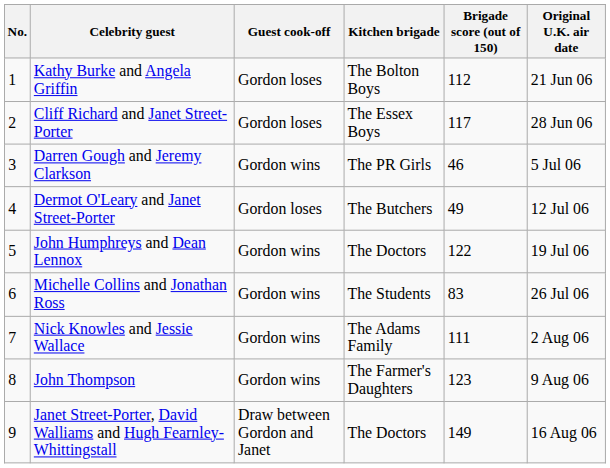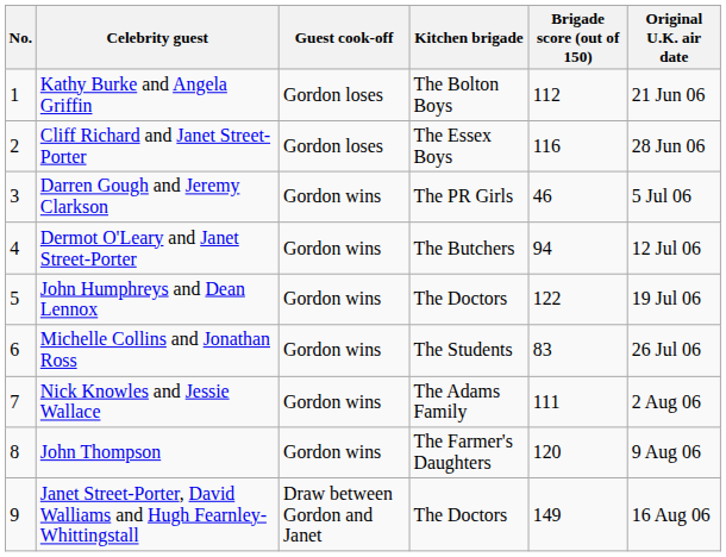Cliff Richard and Janet Street-Porter | Brigade score (out of 150): 117 -> 116
Dermot O'Leary and Janet Street-Porter | Guest cook-off: Gordon loses -> Gordon wins
Dermot O'Leary and Janet Street-Porter | Brigade score (out of 150): 49 -> 94
John Thompson | Brigade score (out of 150): 123 -> 120
